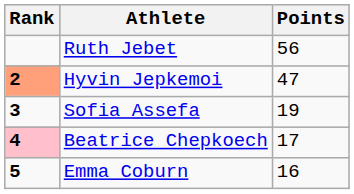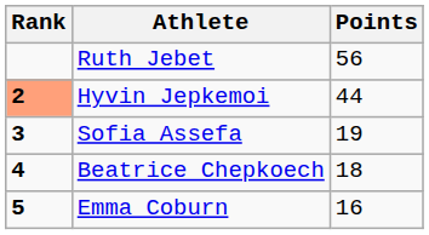Hyvin Jepkemoi | Points: 47 -> 44
Beatrice Chepkoech | Rank: pink background -> no background
Beatrice Chepkoech | Points: 17 -> 18
